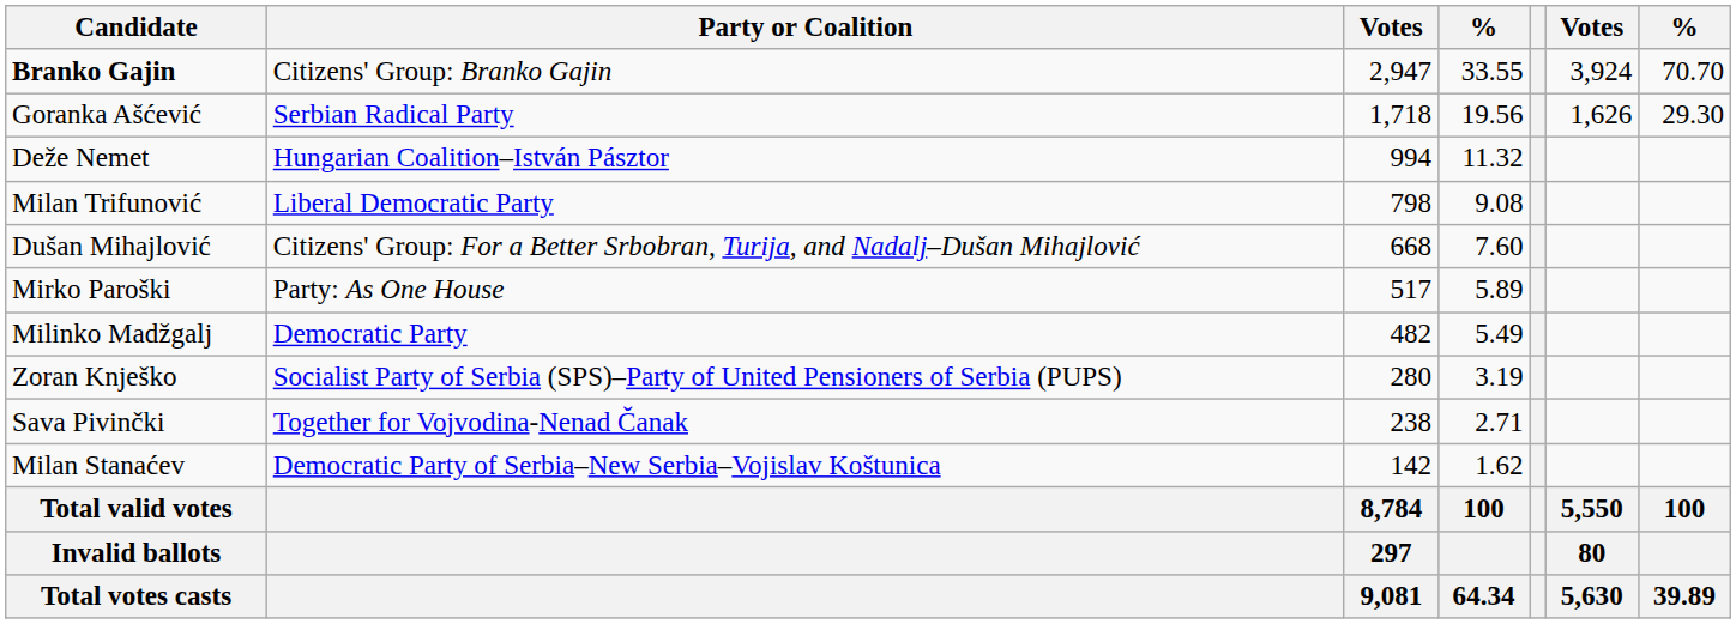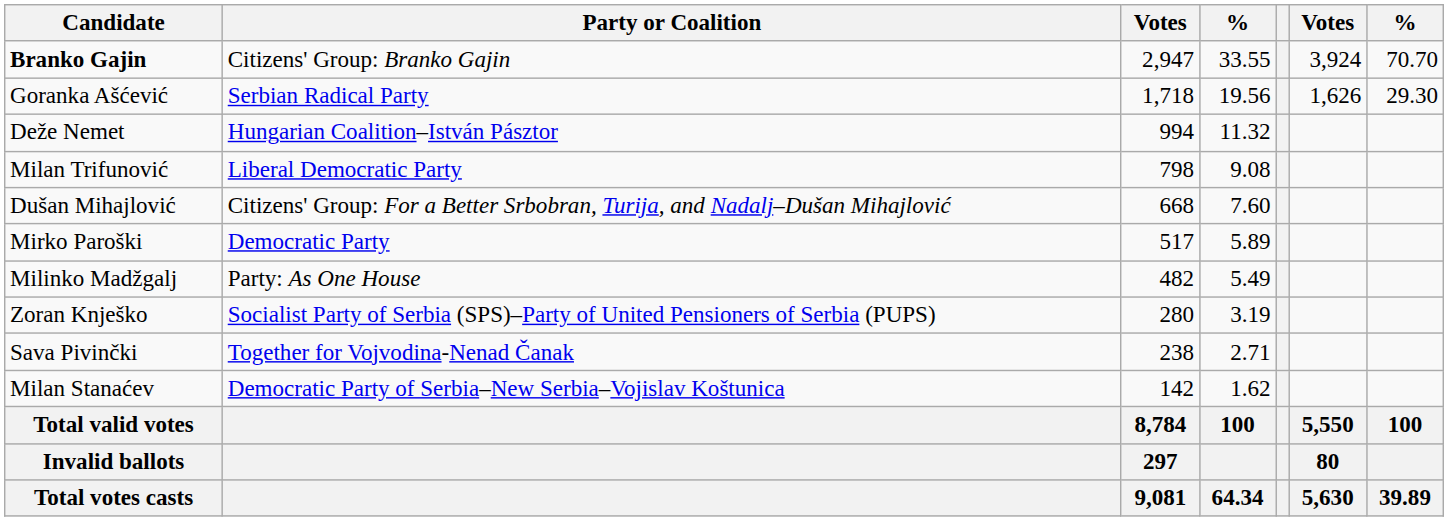Mirko Paroški | Party or Coalition: Party: As One House -> Democratic Party
Milinko Madžgalj | Party or Coalition: Democratic Party -> Party: As One House
